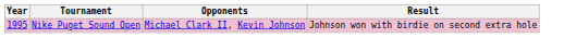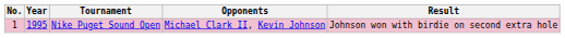+ column: No. | 1
